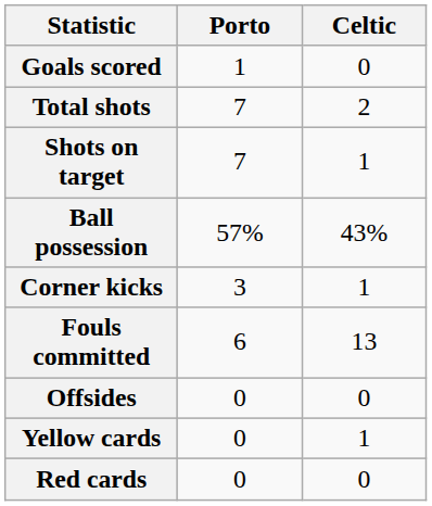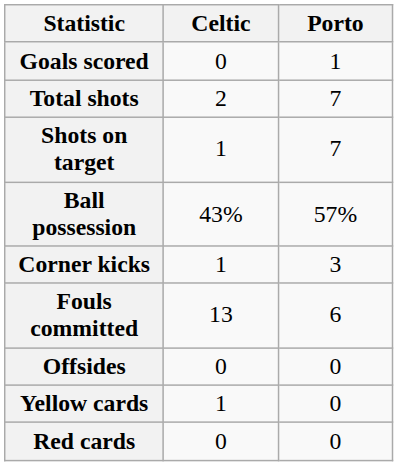columns swapped: Celtic <-> Porto
